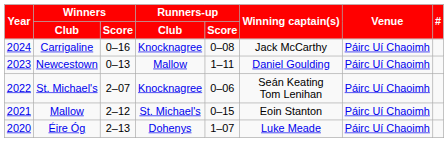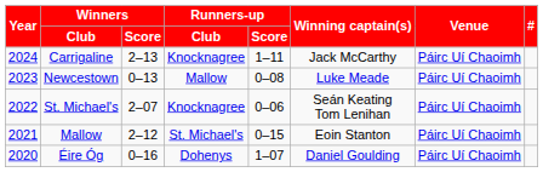Carrigaline | Winners / Score: 0–16 -> 2–13
Carrigaline | Runners-up / Score: 0–08 -> 1–11
Newcestown | Runners-up / Score: 1–11 -> 0–08
Newcestown | Winning captain(s): Daniel Goulding -> Luke Meade
Éire Óg | Winners / Score: 2–13 -> 0–16
Éire Óg | Winning captain(s): Luke Meade -> Daniel Goulding
